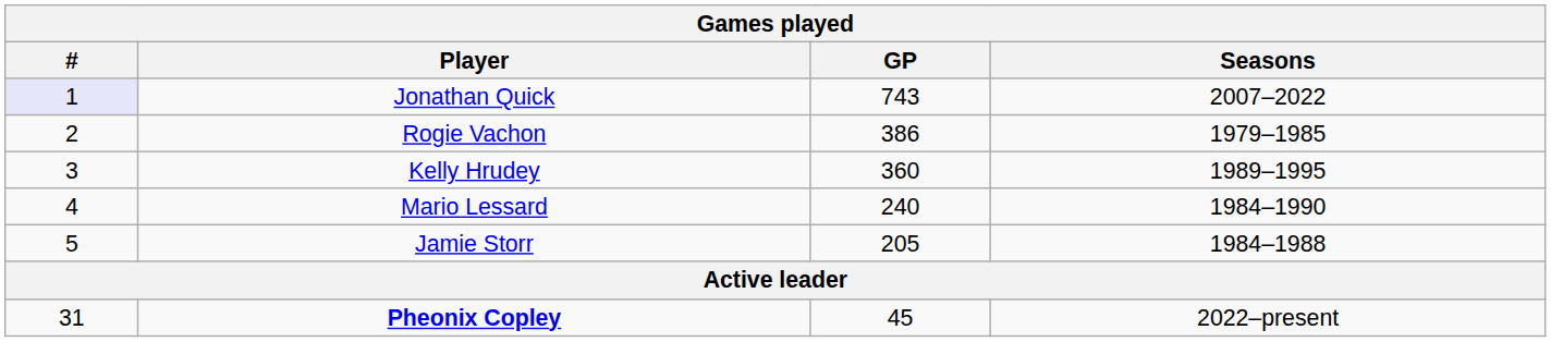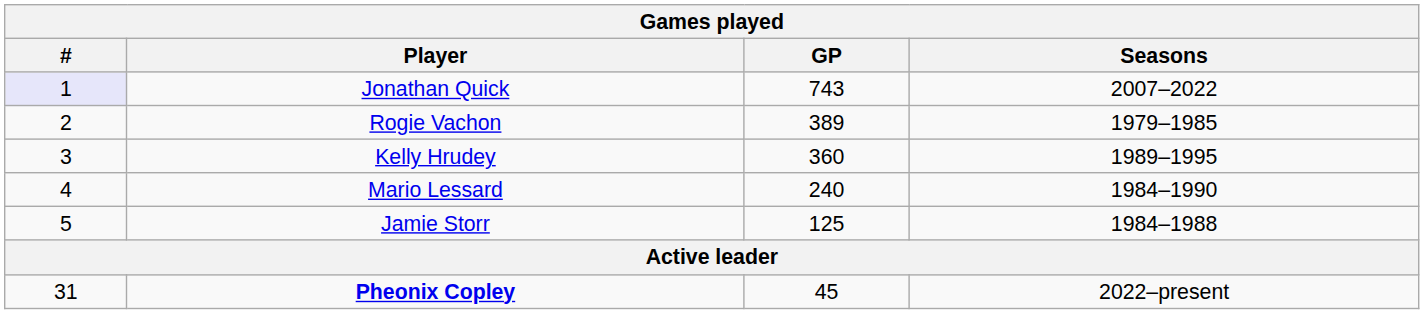Rogie Vachon | GP: 386 -> 389
Jamie Storr | GP: 205 -> 125
